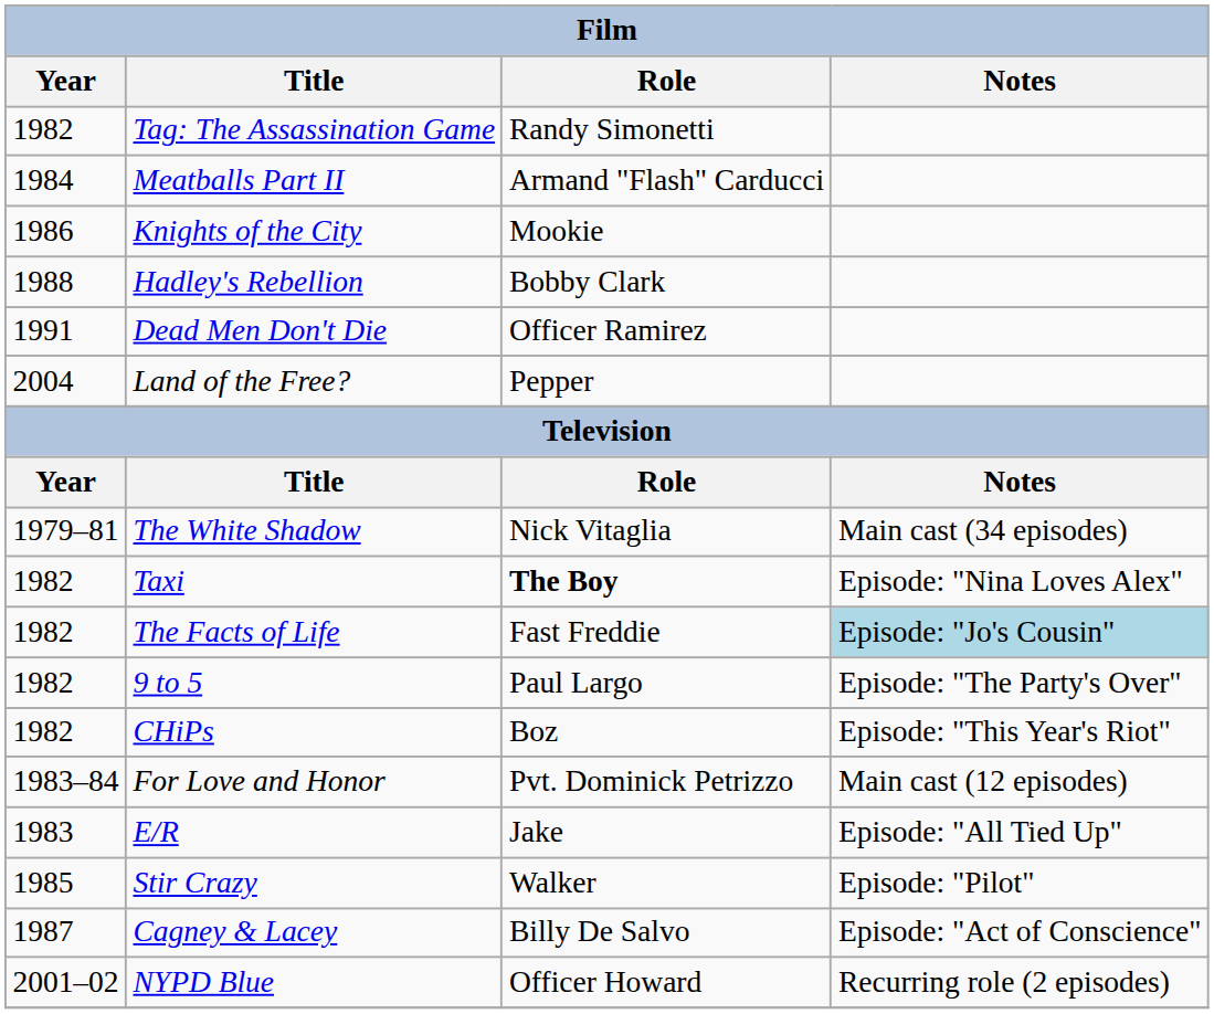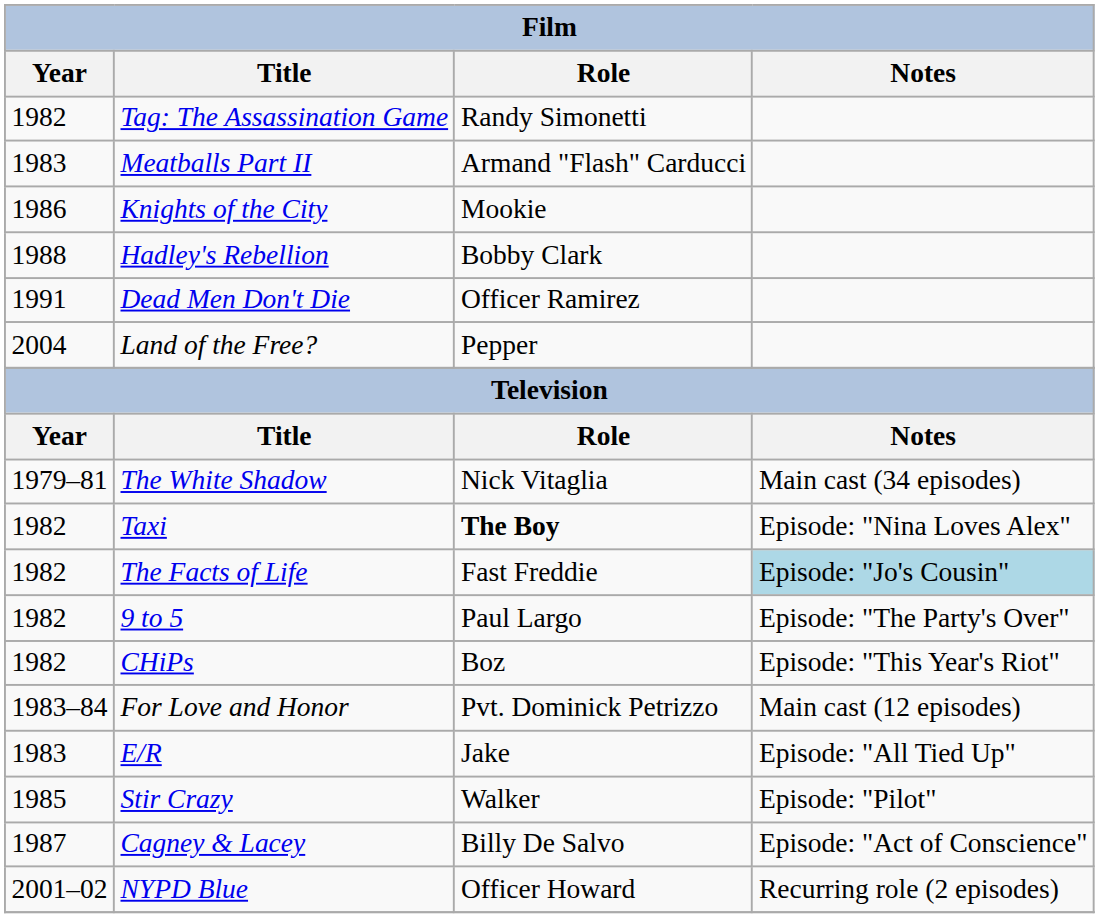Meatballs Part II | Year: 1984 -> 1983
